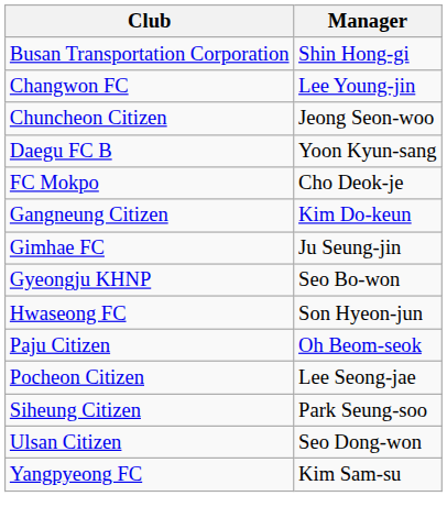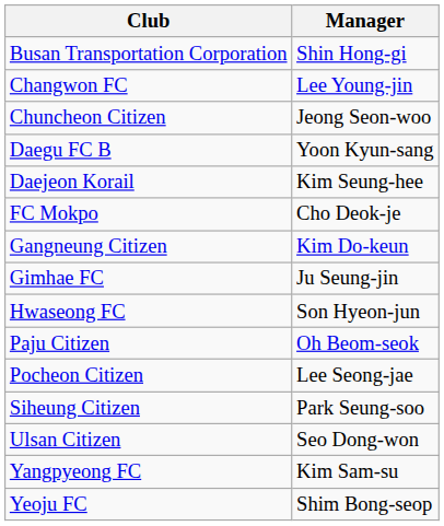+ row: Daejeon Korail | Kim Seung-hee
- row: Gyeongju KHNP | Seo Bo-won
+ row: Yeoju FC | Shim Bong-seop
